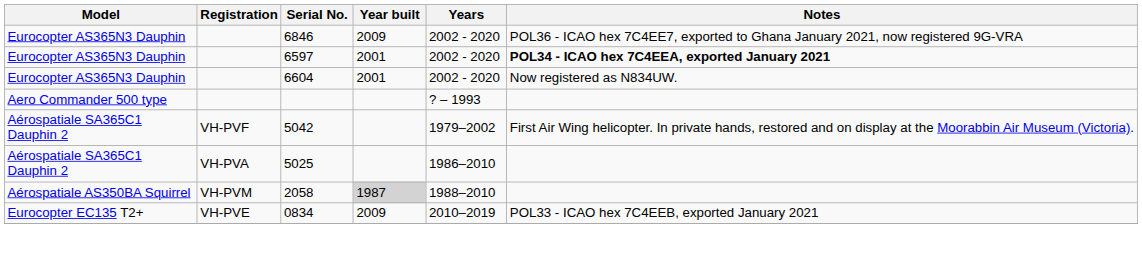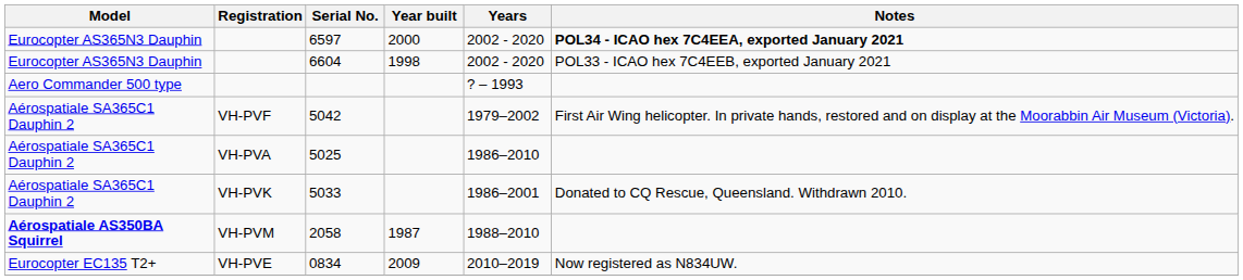- row: Eurocopter AS365N3 Dauphin | 6846 | 2009 | 2002 - 2020 | POL36 - ICAO hex 7C4EE7, exported to Ghana January 2021, now registered 9G-VRA
6597 | Year built: 2001 -> 2000
6604 | Year built: 2001 -> 1998
6604 | Notes: Now registered as N834UW. -> POL33 - ICAO hex 7C4EEB, exported January 2021
+ row: Aérospatiale SA365C1 Dauphin 2 | VH-PVK | 5033 | 1986–2001 | Donated to CQ Rescue, Queensland. Withdrawn 2010.
2058 | Model: normal -> bold
2058 | Year built: lightgrey background -> no background
0834 | Notes: POL33 - ICAO hex 7C4EEB, exported January 2021 -> Now registered as N834UW.
